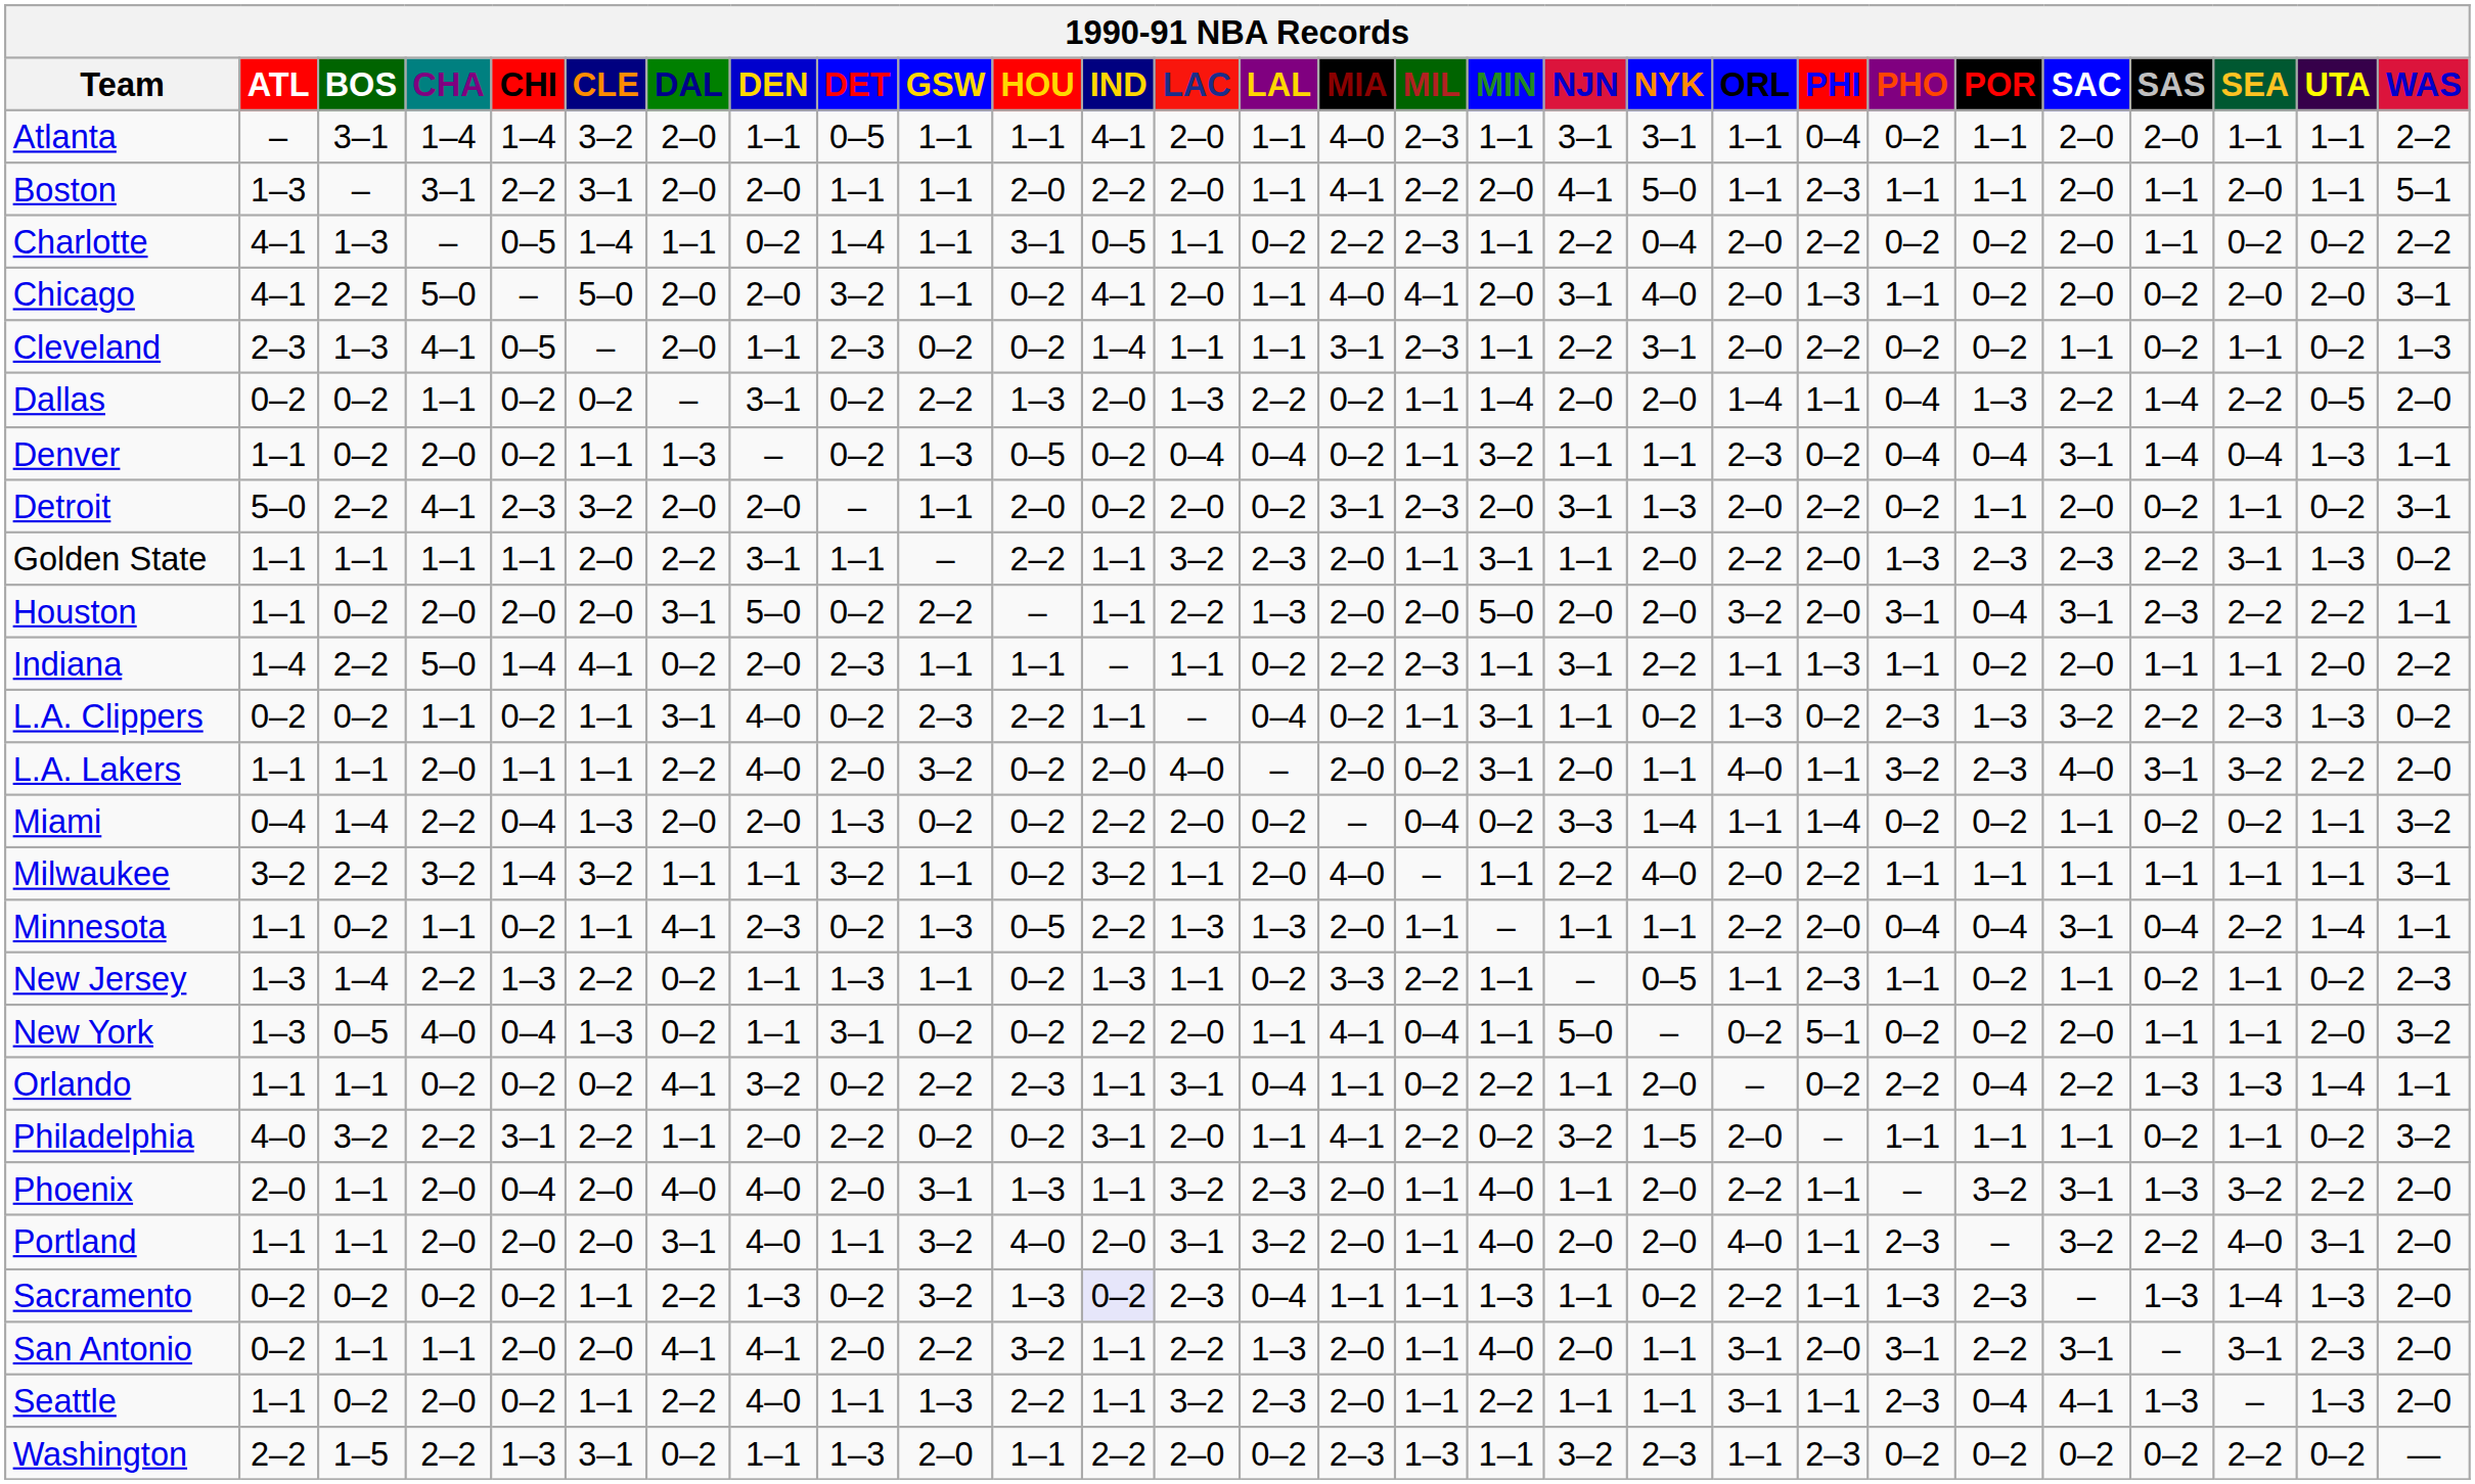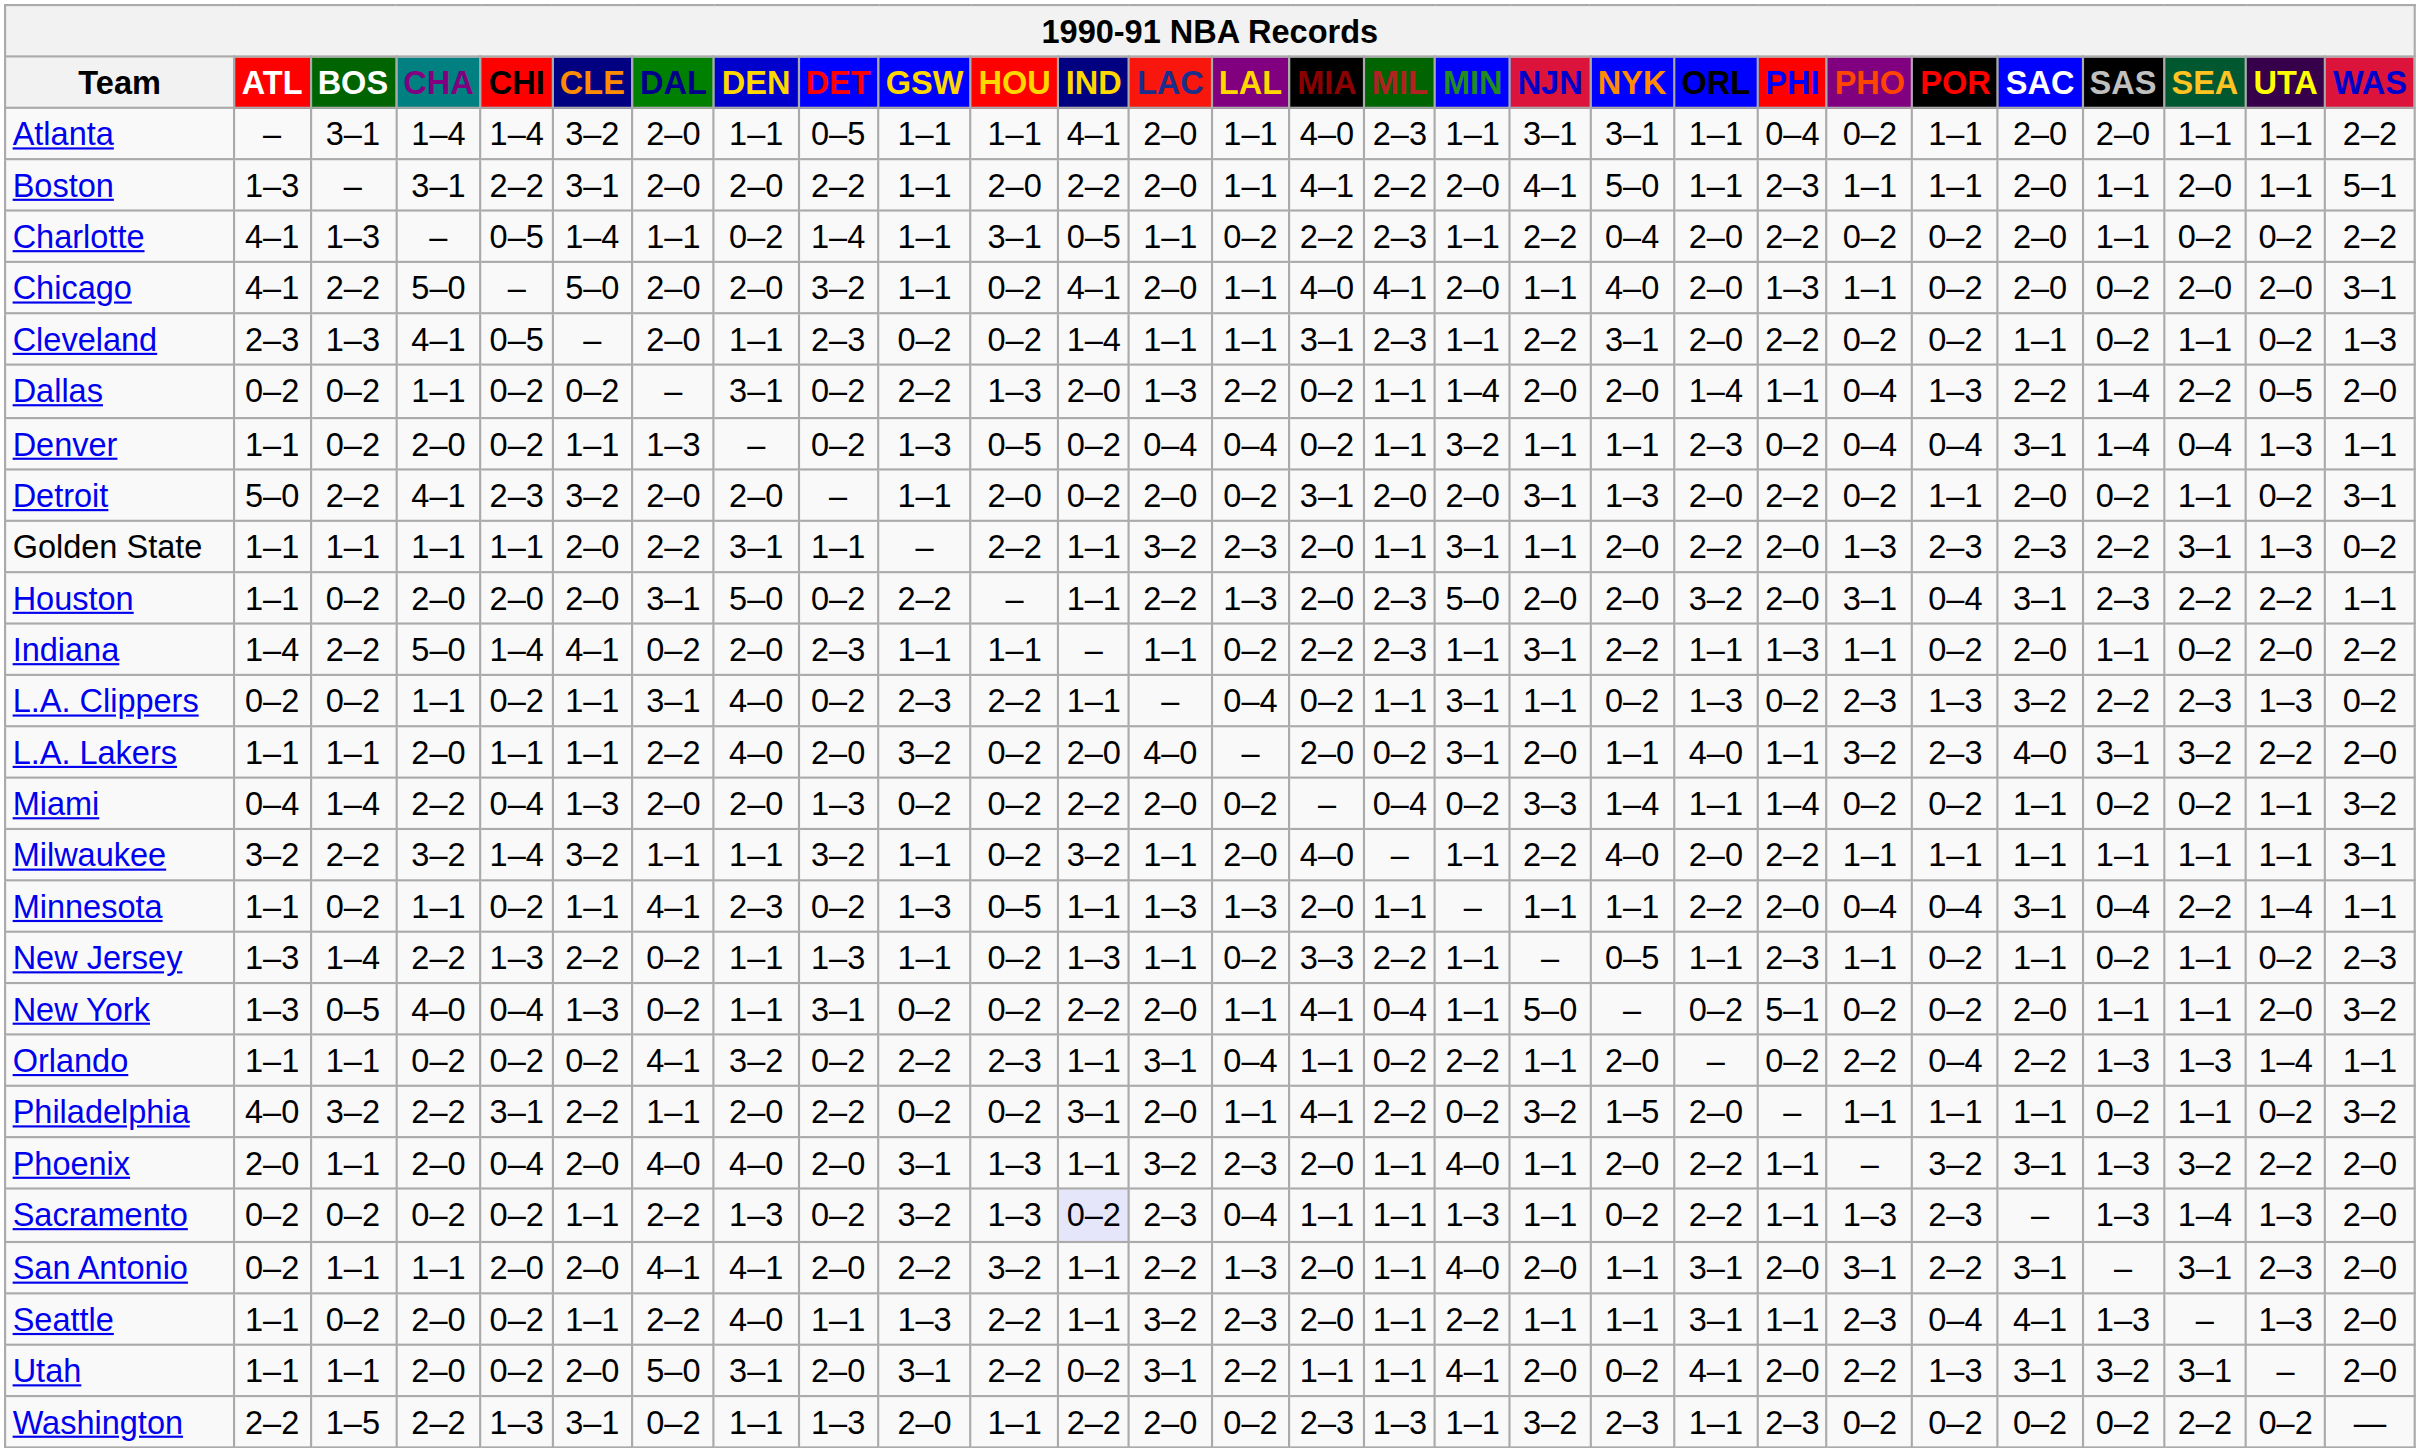Boston | DET: 1–1 -> 2–2
Chicago | NJN: 3–1 -> 1–1
Detroit | MIL: 2–3 -> 2–0
Houston | MIL: 2–0 -> 2–3
Indiana | SEA: 1–1 -> 0–2
Minnesota | IND: 2–2 -> 1–1
- row: Portland | 1–1 | 1–1 | 2–0 | 2–0 | 2–0 | 3–1 | 4–0 | 1–1 | 3–2 | 4–0 | 2–0 | 3–1 | 3–2 | 2–0 | 1–1 | 4–0 | 2–0 | 2–0 | 4–0 | 1–1 | 2–3 | – | 3–2 | 2–2 | 4–0 | 3–1 | 2–0
+ row: Utah | 1–1 | 1–1 | 2–0 | 0–2 | 2–0 | 5–0 | 3–1 | 2–0 | 3–1 | 2–2 | 0–2 | 3–1 | 2–2 | 1–1 | 1–1 | 4–1 | 2–0 | 0–2 | 4–1 | 2–0 | 2–2 | 1–3 | 3–1 | 3–2 | 3–1 | – | 2–0
